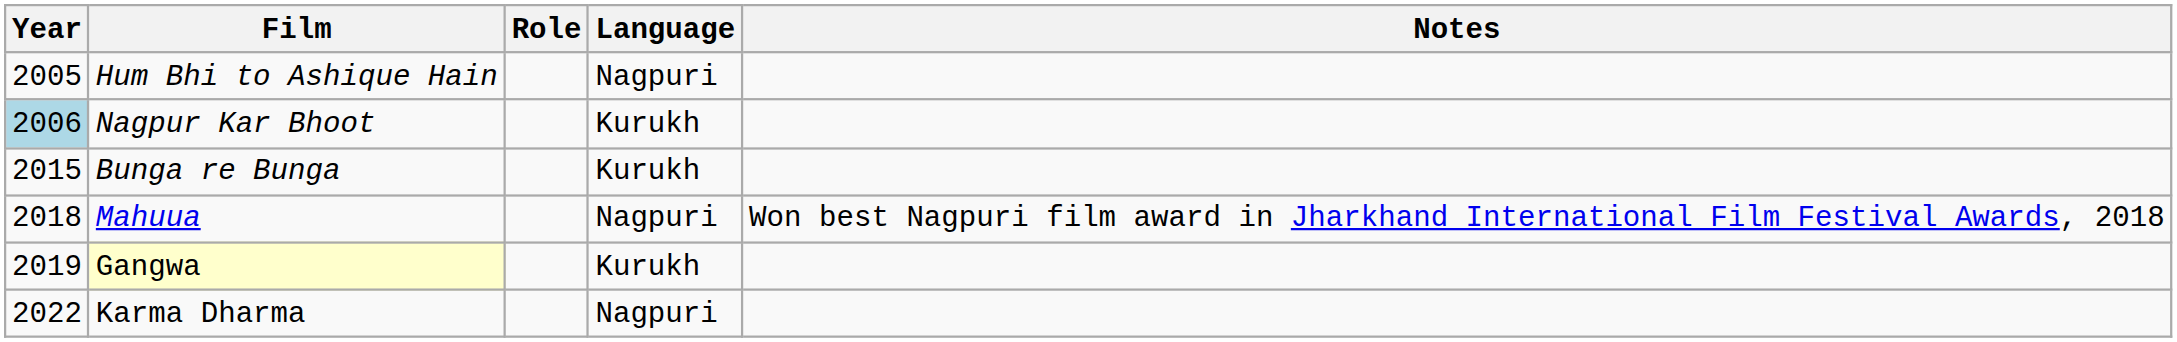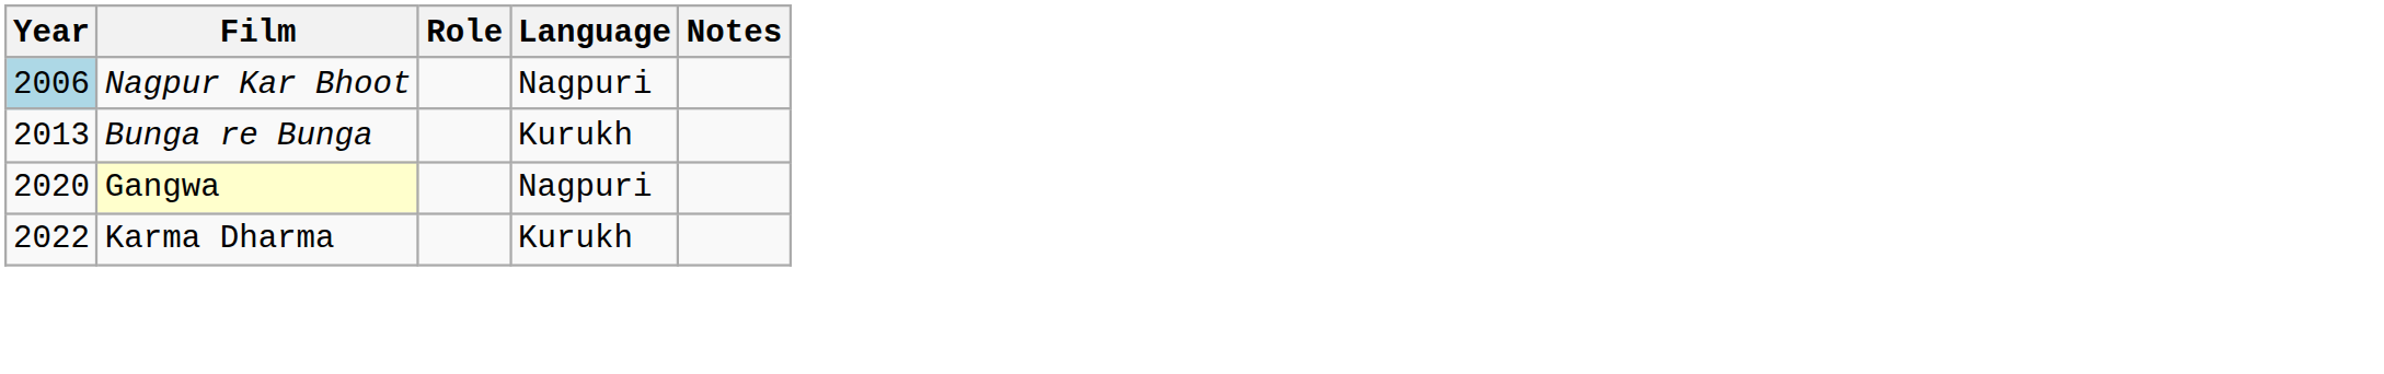- row: 2005 | Hum Bhi to Ashique Hain | Nagpuri
Nagpur Kar Bhoot | Language: Kurukh -> Nagpuri
Bunga re Bunga | Year: 2015 -> 2013
- row: 2018 | Mahuua | Nagpuri | Won best Nagpuri film award in Jharkhand International Film Festival Awards, 2018
Gangwa | Year: 2019 -> 2020
Gangwa | Language: Kurukh -> Nagpuri
Karma Dharma | Language: Nagpuri -> Kurukh
